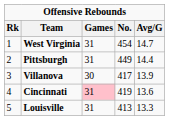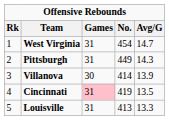Pittsburgh | Avg/G: 14.4 -> 14.3
Villanova | No.: 417 -> 414
Cincinnati | Avg/G: 13.6 -> 13.5
